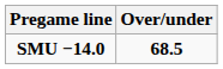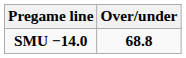SMU −14.0 | Over/under: 68.5 -> 68.8
